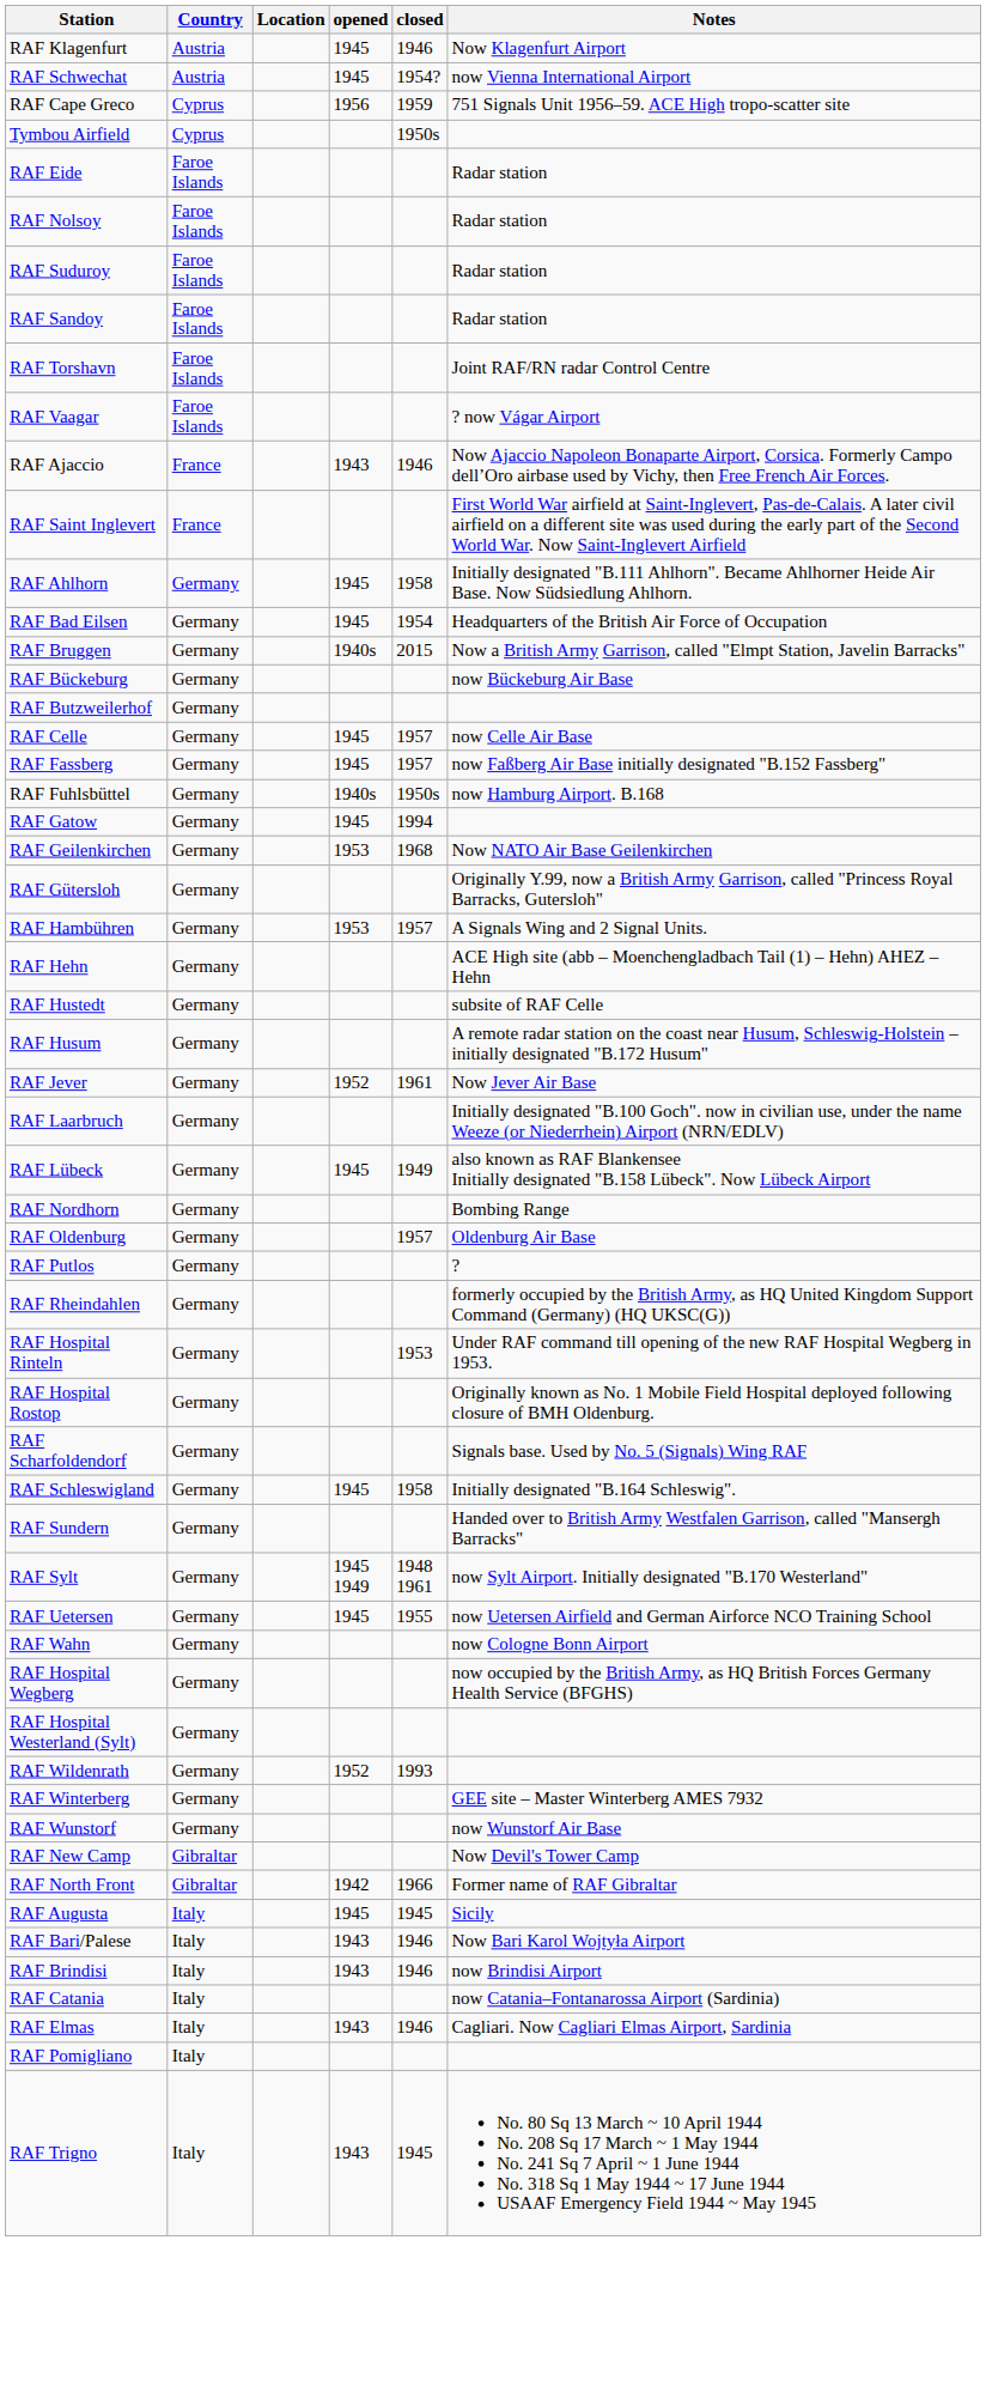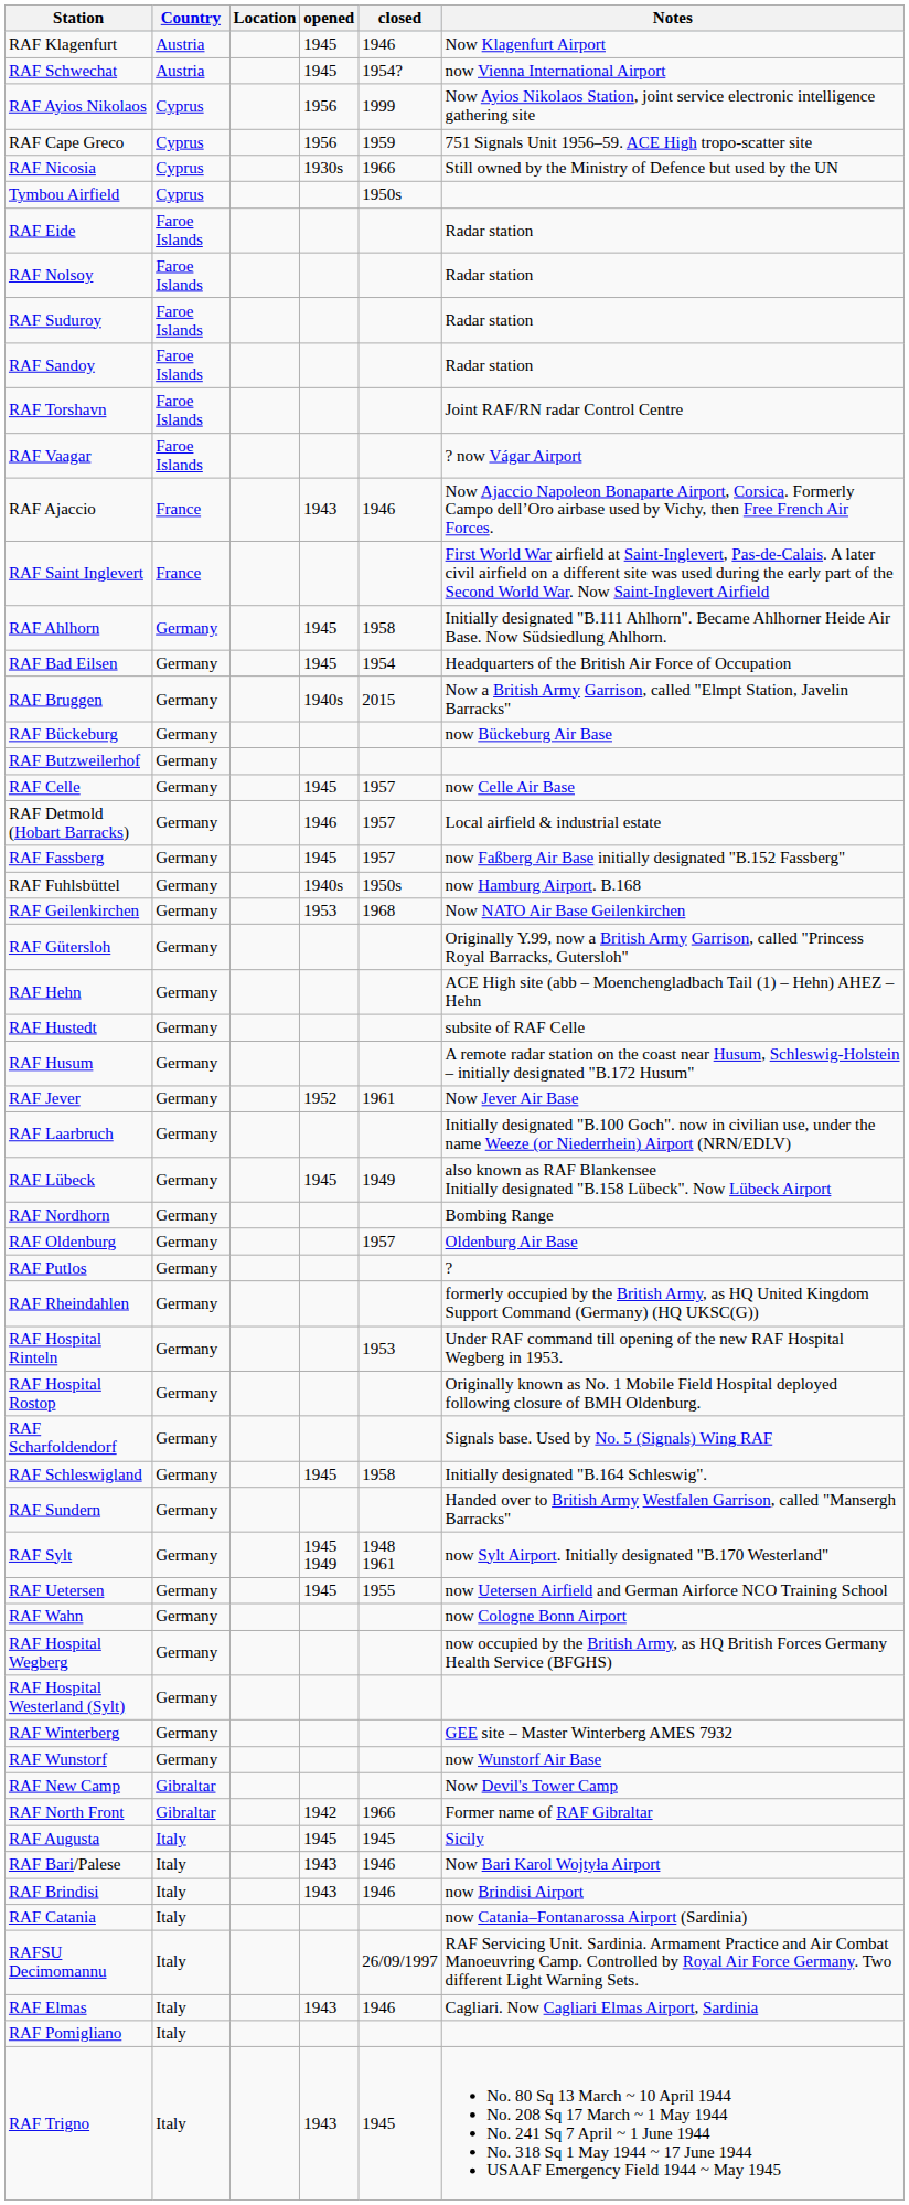+ row: RAF Ayios Nikolaos | Cyprus | 1956 | 1999 | Now Ayios Nikolaos Station, joint service electronic intelligence gathering site
+ row: RAF Nicosia | Cyprus | 1930s | 1966 | Still owned by the Ministry of Defence but used by the UN
+ row: RAF Detmold (Hobart Barracks) | Germany | 1946 | 1957 | Local airfield & industrial estate
- row: RAF Gatow | Germany | 1945 | 1994
- row: RAF Hambühren | Germany | 1953 | 1957 | A Signals Wing and 2 Signal Units.
- row: RAF Wildenrath | Germany | 1952 | 1993
+ row: RAFSU Decimomannu | Italy | 26/09/1997 | RAF Servicing Unit. Sardinia. Armament Practice and Air Combat Manoeuvring Camp. Controlled by Royal Air Force Germany. Two different Light Warning Sets.
